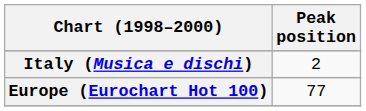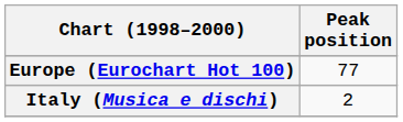rows swapped: Europe (Eurochart Hot 100) <-> Italy (Musica e dischi)
